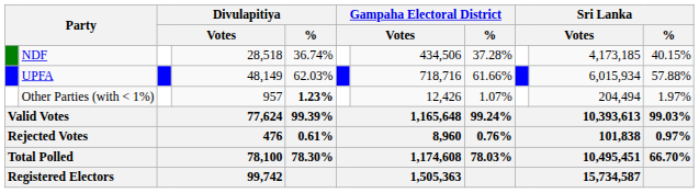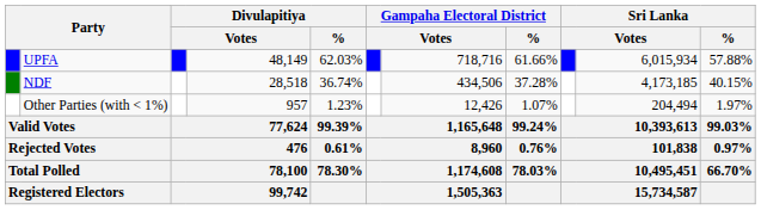rows swapped: UPFA <-> NDF
Other Parties (with < 1%) | Divulapitiya / %: bold -> normal
